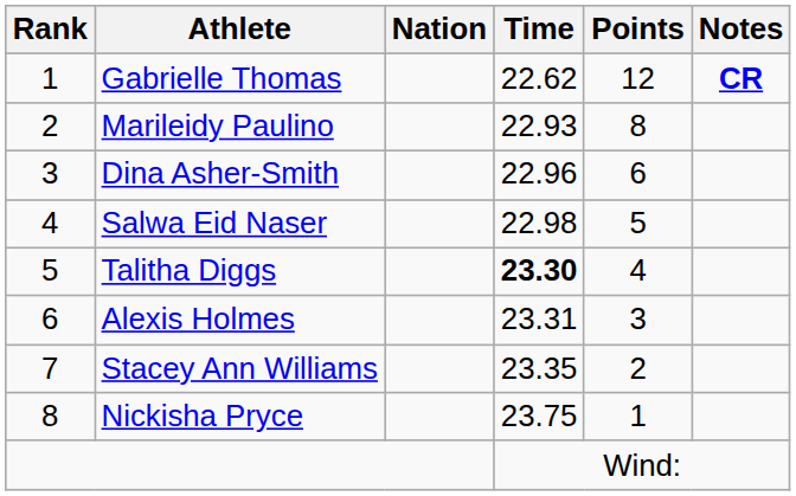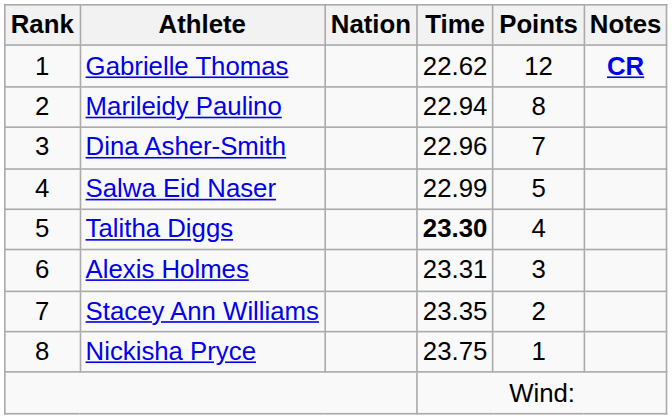Marileidy Paulino | Time: 22.93 -> 22.94
Dina Asher-Smith | Points: 6 -> 7
Salwa Eid Naser | Time: 22.98 -> 22.99
